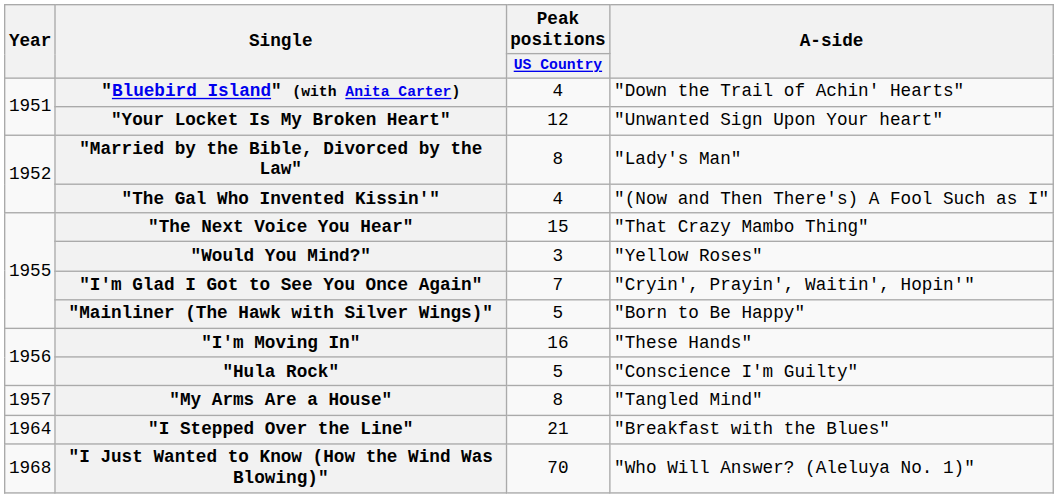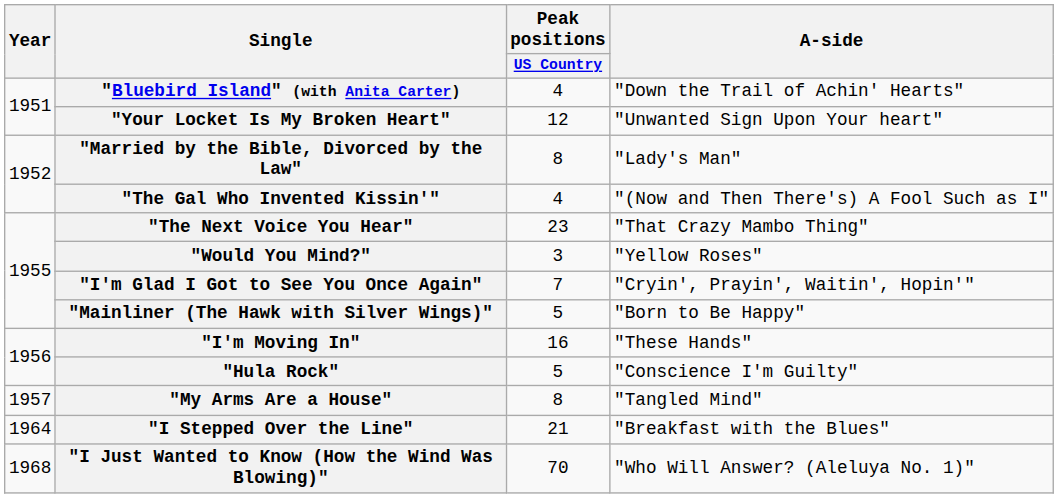"The Next Voice You Hear" | Peak positions / US Country: 15 -> 23
